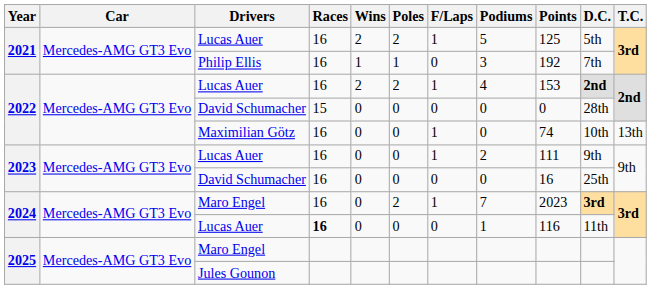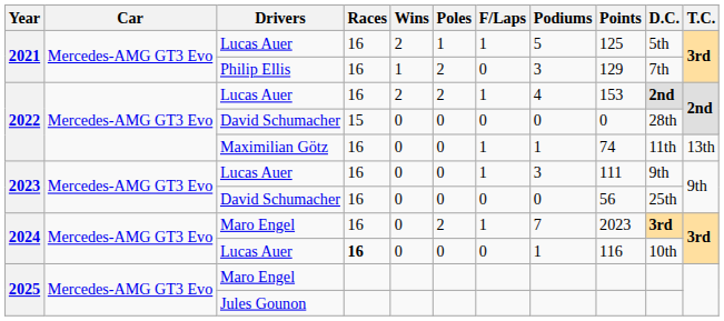2021 / Lucas Auer | Poles: 2 -> 1
Philip Ellis | Poles: 1 -> 2
Philip Ellis | Points: 192 -> 129
Maximilian Götz | Podiums: 0 -> 1
Maximilian Götz | D.C.: 10th -> 11th
2023 / Lucas Auer | Podiums: 2 -> 3
2023 / David Schumacher | Points: 16 -> 56
2024 / Lucas Auer | D.C.: 11th -> 10th
